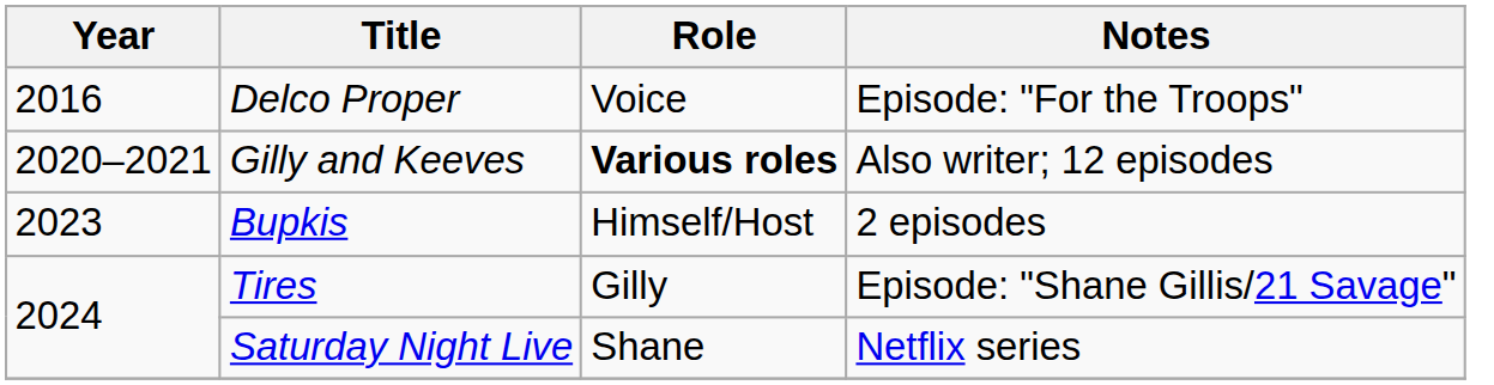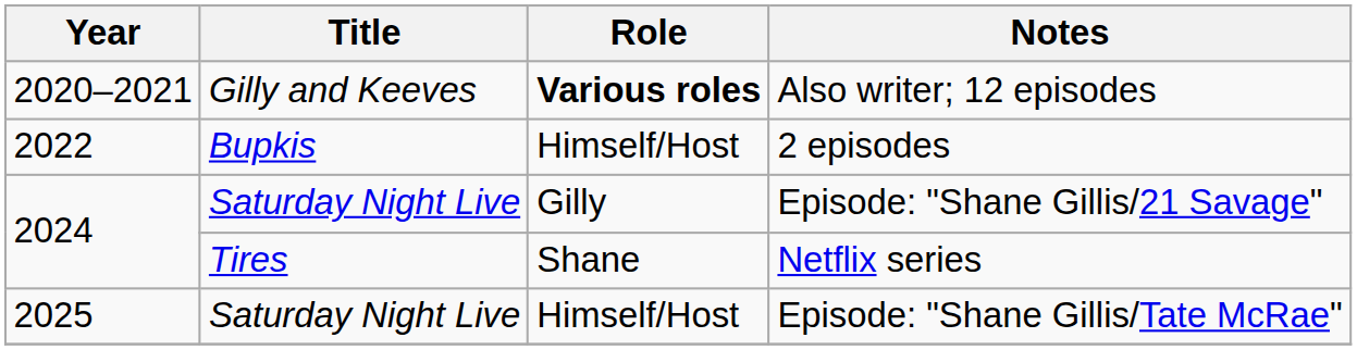- row: 2016 | Delco Proper | Voice | Episode: "For the Troops"
2 episodes | Year: 2023 -> 2022
Episode: "Shane Gillis/21 Savage" | Title: Tires -> Saturday Night Live
Netflix series | Title: Saturday Night Live -> Tires
+ row: 2025 | Saturday Night Live | Himself/Host | Episode: "Shane Gillis/Tate McRae"
